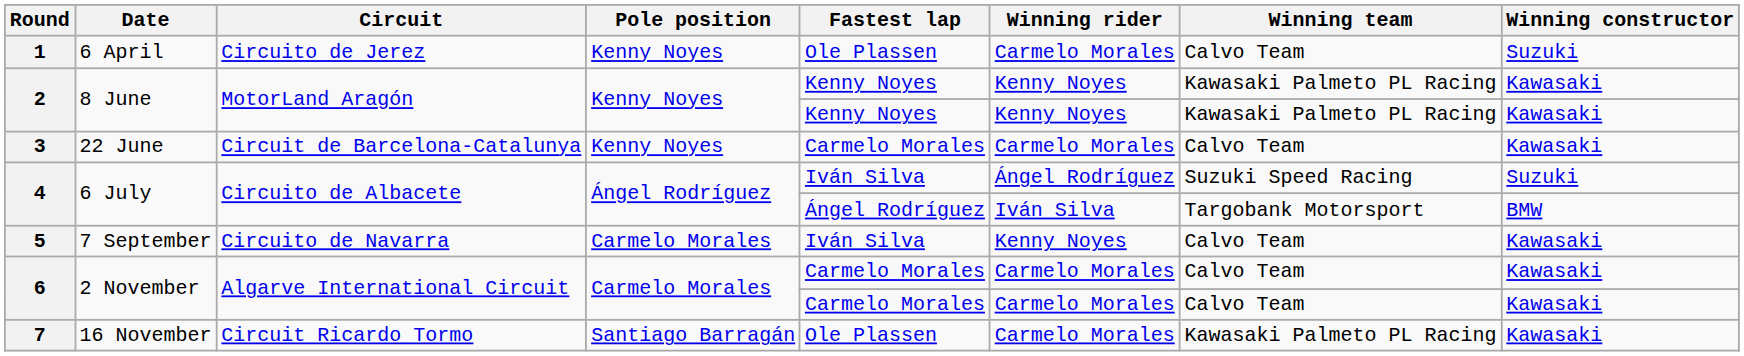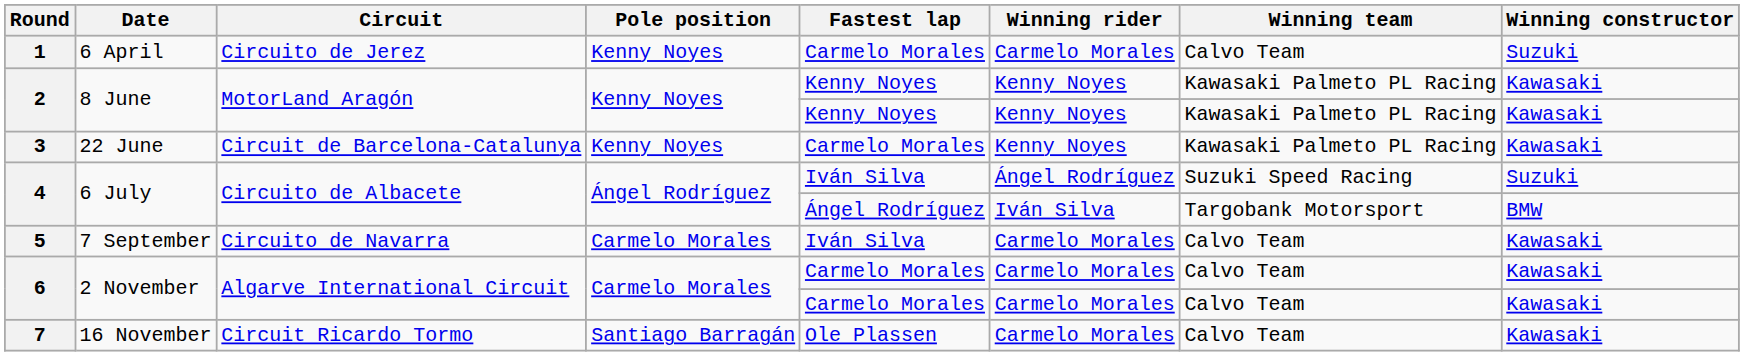1 | Fastest lap: Ole Plassen -> Carmelo Morales
3 | Winning rider: Carmelo Morales -> Kenny Noyes
3 | Winning team: Calvo Team -> Kawasaki Palmeto PL Racing
5 | Winning rider: Kenny Noyes -> Carmelo Morales
7 | Winning team: Kawasaki Palmeto PL Racing -> Calvo Team
